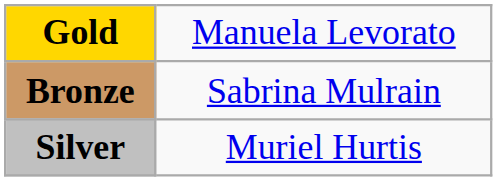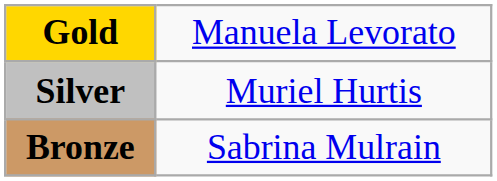rows swapped: Silver <-> Bronze
